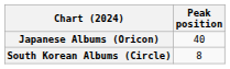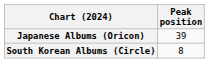Japanese Albums (Oricon) | Peak position: 40 -> 39
